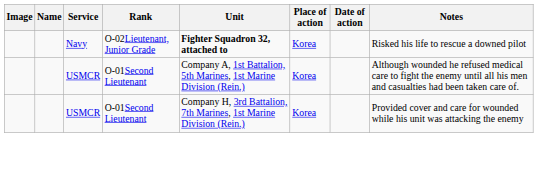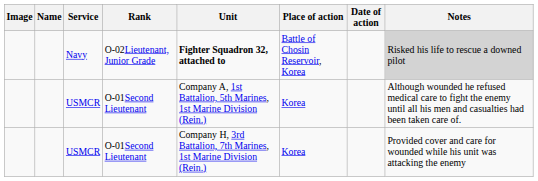Navy | Place of action: Korea -> Battle of Chosin Reservoir, Korea
Navy | Notes: no background -> lightgrey background
